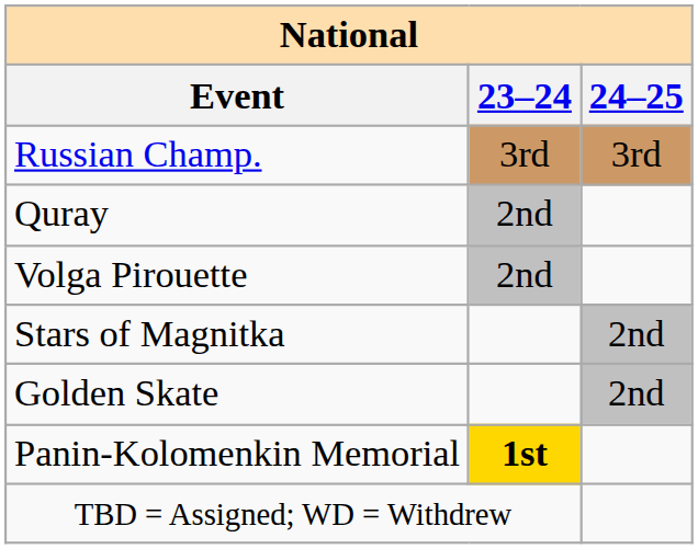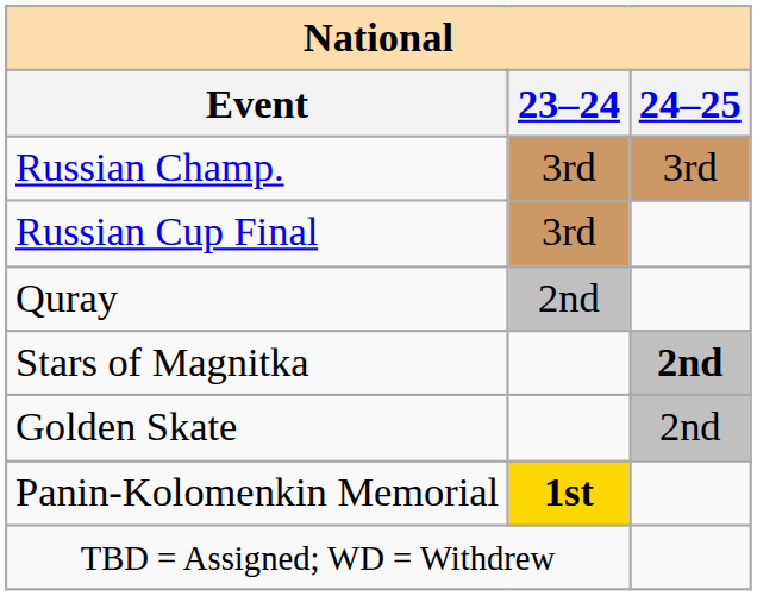+ row: Russian Cup Final | 3rd
- row: Volga Pirouette | 2nd
Stars of Magnitka | 24–25: normal -> bold
